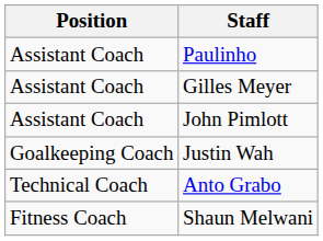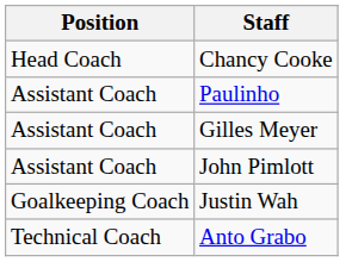+ row: Head Coach | Chancy Cooke
- row: Fitness Coach | Shaun Melwani
